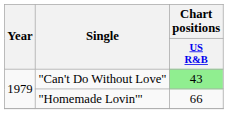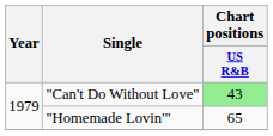"Homemade Lovin'" | Chart positions / US R&B: 66 -> 65
